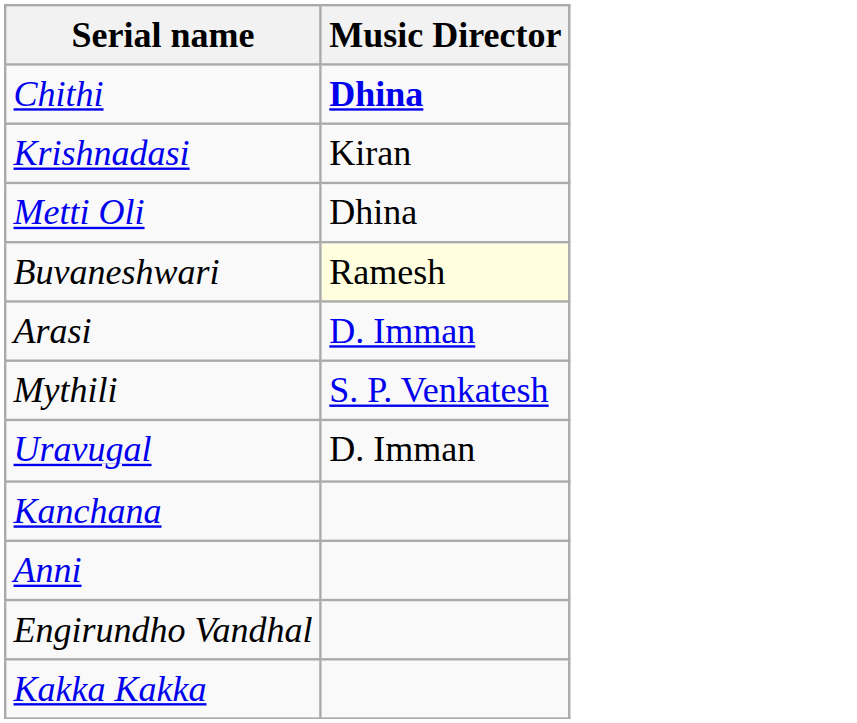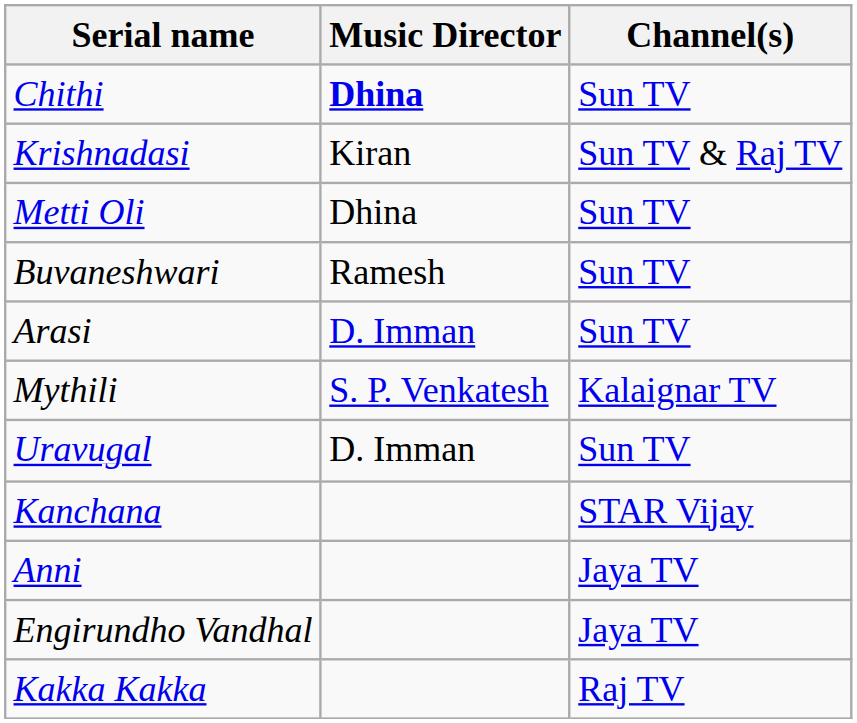+ column: Channel(s) | Sun TV | Sun TV & Raj TV | Sun TV | Sun TV | Sun TV | Kalaignar TV | Sun TV | STAR Vijay | Jaya TV | Jaya TV | Raj TV
Buvaneshwari | Music Director: lightyellow background -> no background
